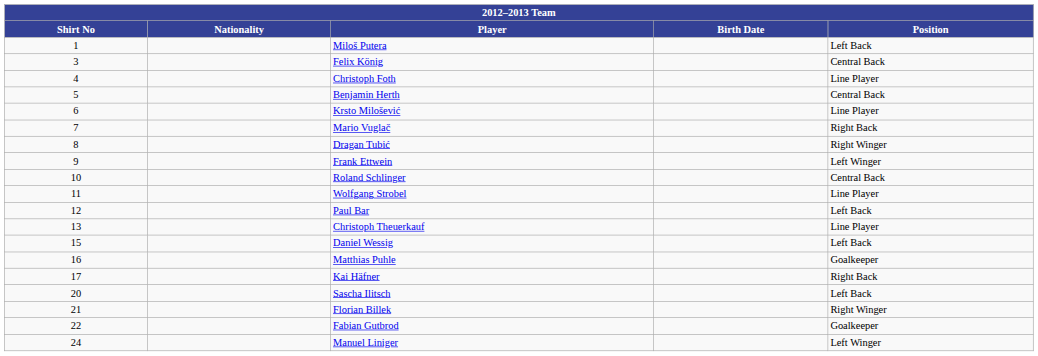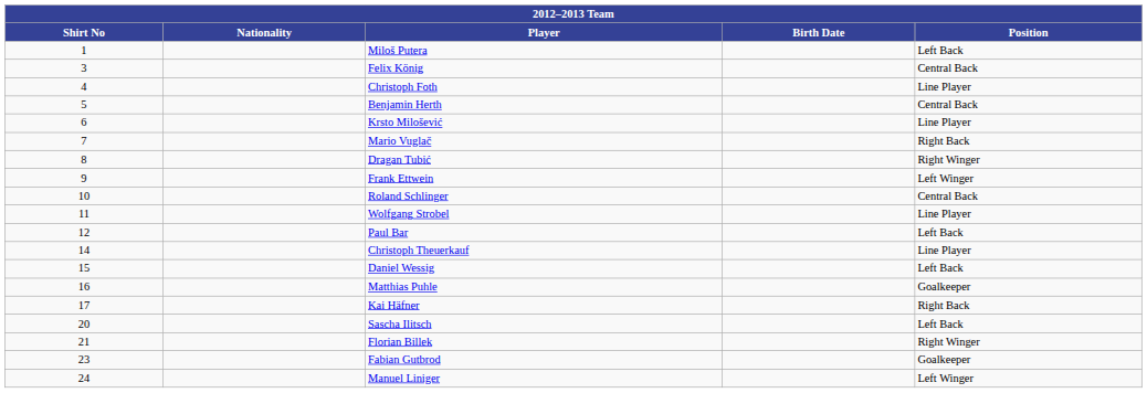Christoph Theuerkauf | Shirt No: 13 -> 14
Fabian Gutbrod | Shirt No: 22 -> 23
